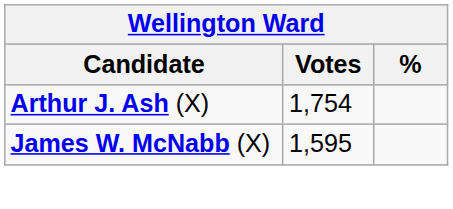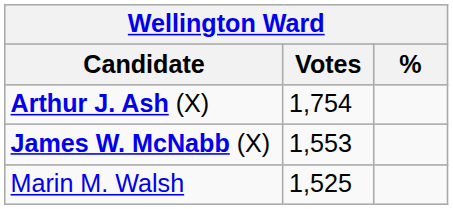James W. McNabb (X) | Votes: 1,595 -> 1,553
+ row: Marin M. Walsh | 1,525
